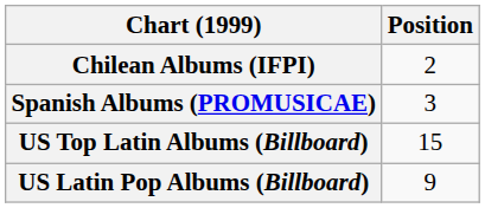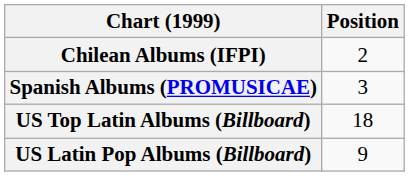US Top Latin Albums (Billboard) | Position: 15 -> 18
